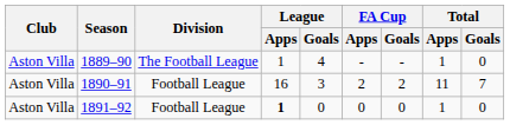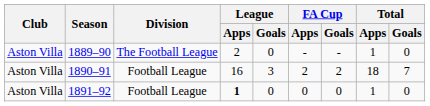1889–90 | League / Apps: 1 -> 2
1889–90 | League / Goals: 4 -> 0
1890–91 | Total / Apps: 11 -> 18
